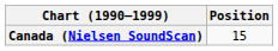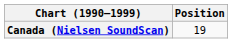Canada (Nielsen SoundScan) | Position: 15 -> 19
